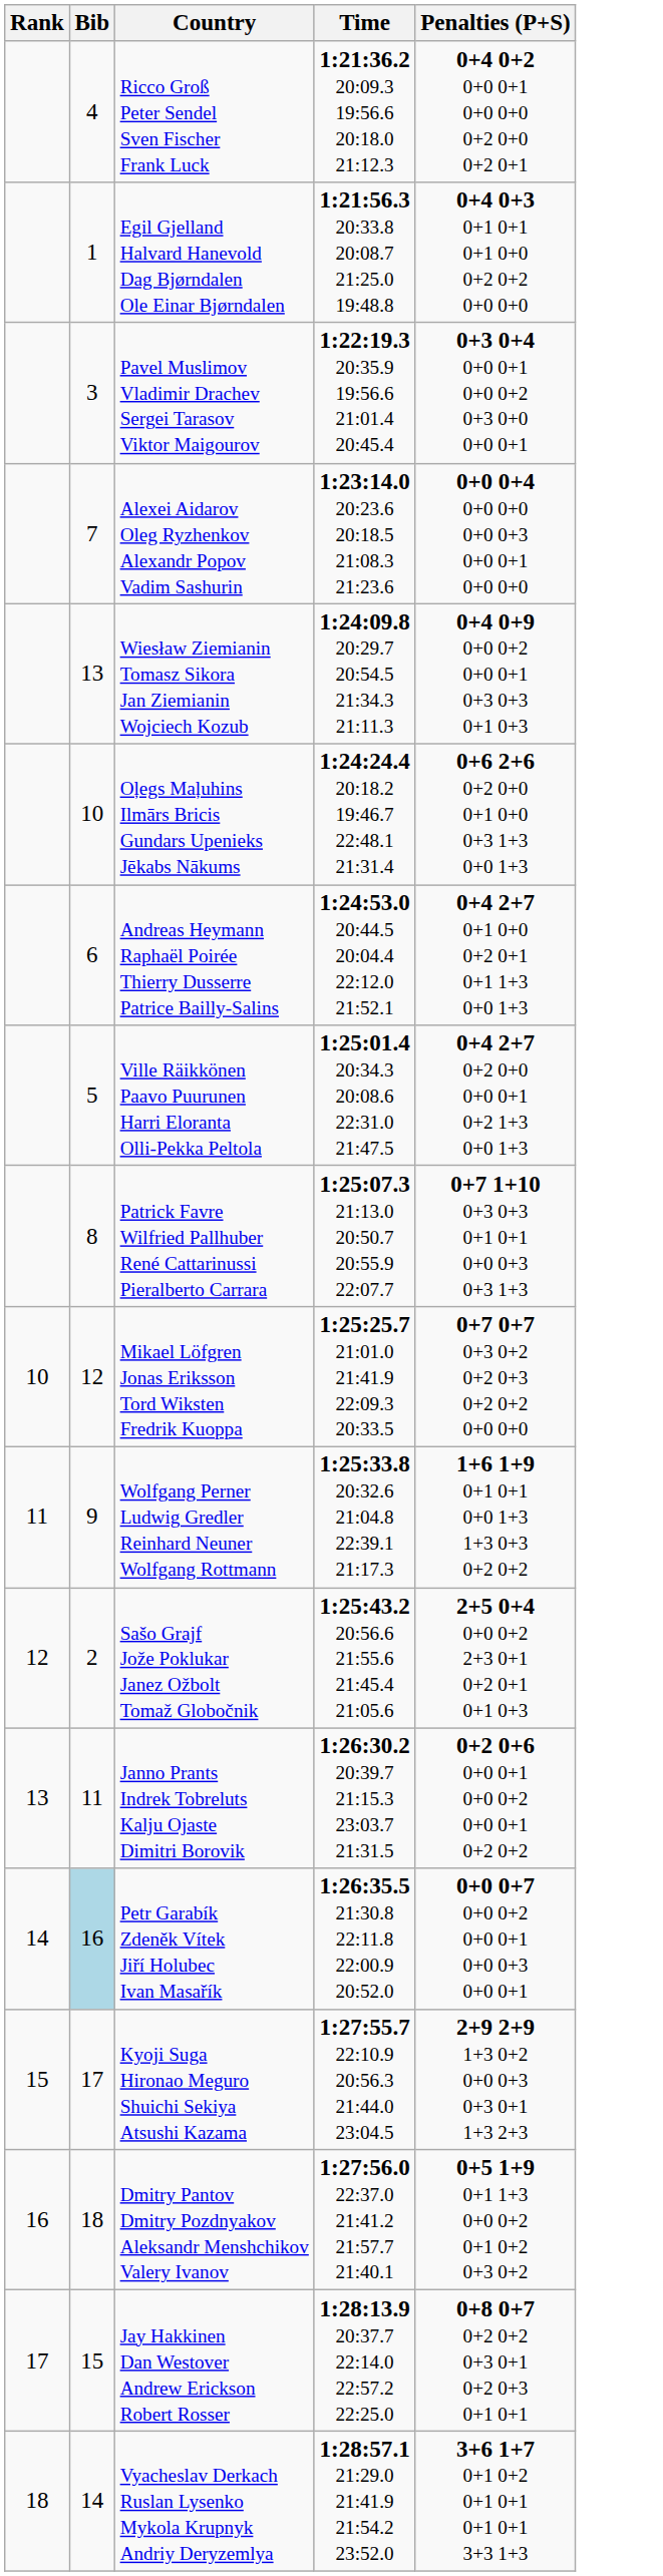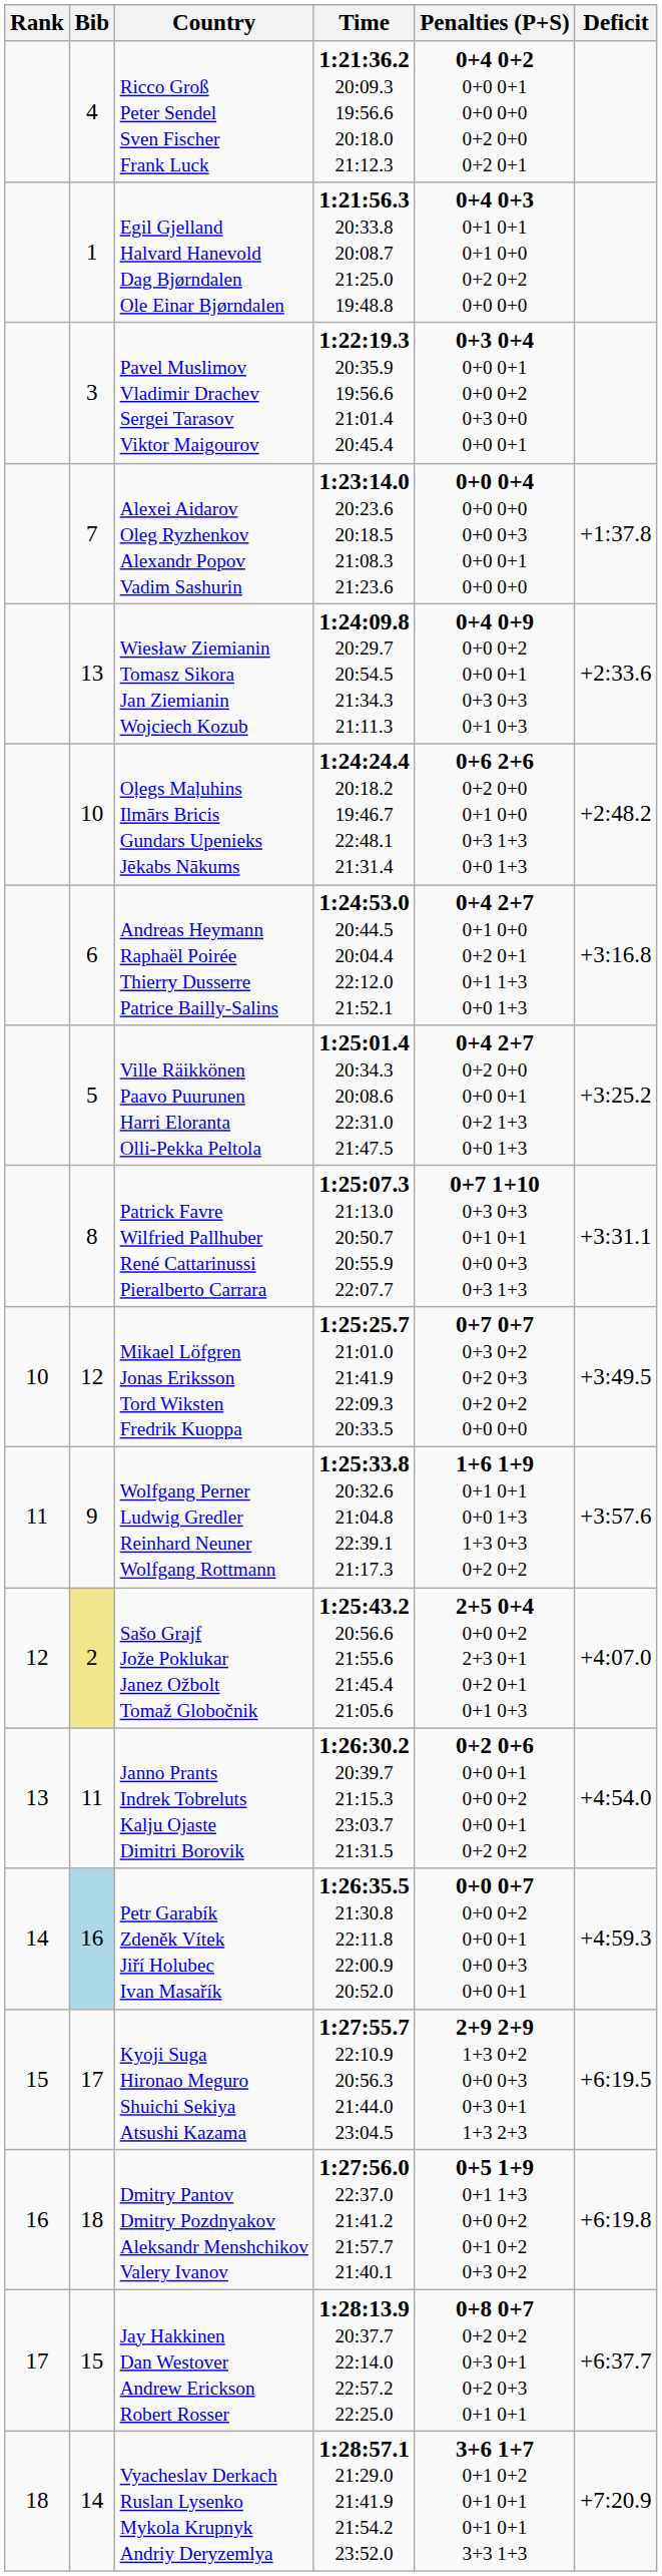+ column: Deficit | +1:37.8 | +2:33.6 | +2:48.2 | +3:16.8 | +3:25.2 | +3:31.1 | +3:49.5 | +3:57.6 | +4:07.0 | +4:54.0 | +4:59.3 | +6:19.5 | +6:19.8 | +6:37.7 | +7:20.9
Sašo Grajf Jože Poklukar Janez Ožbolt Tomaž Globočnik | Bib: no background -> khaki background
